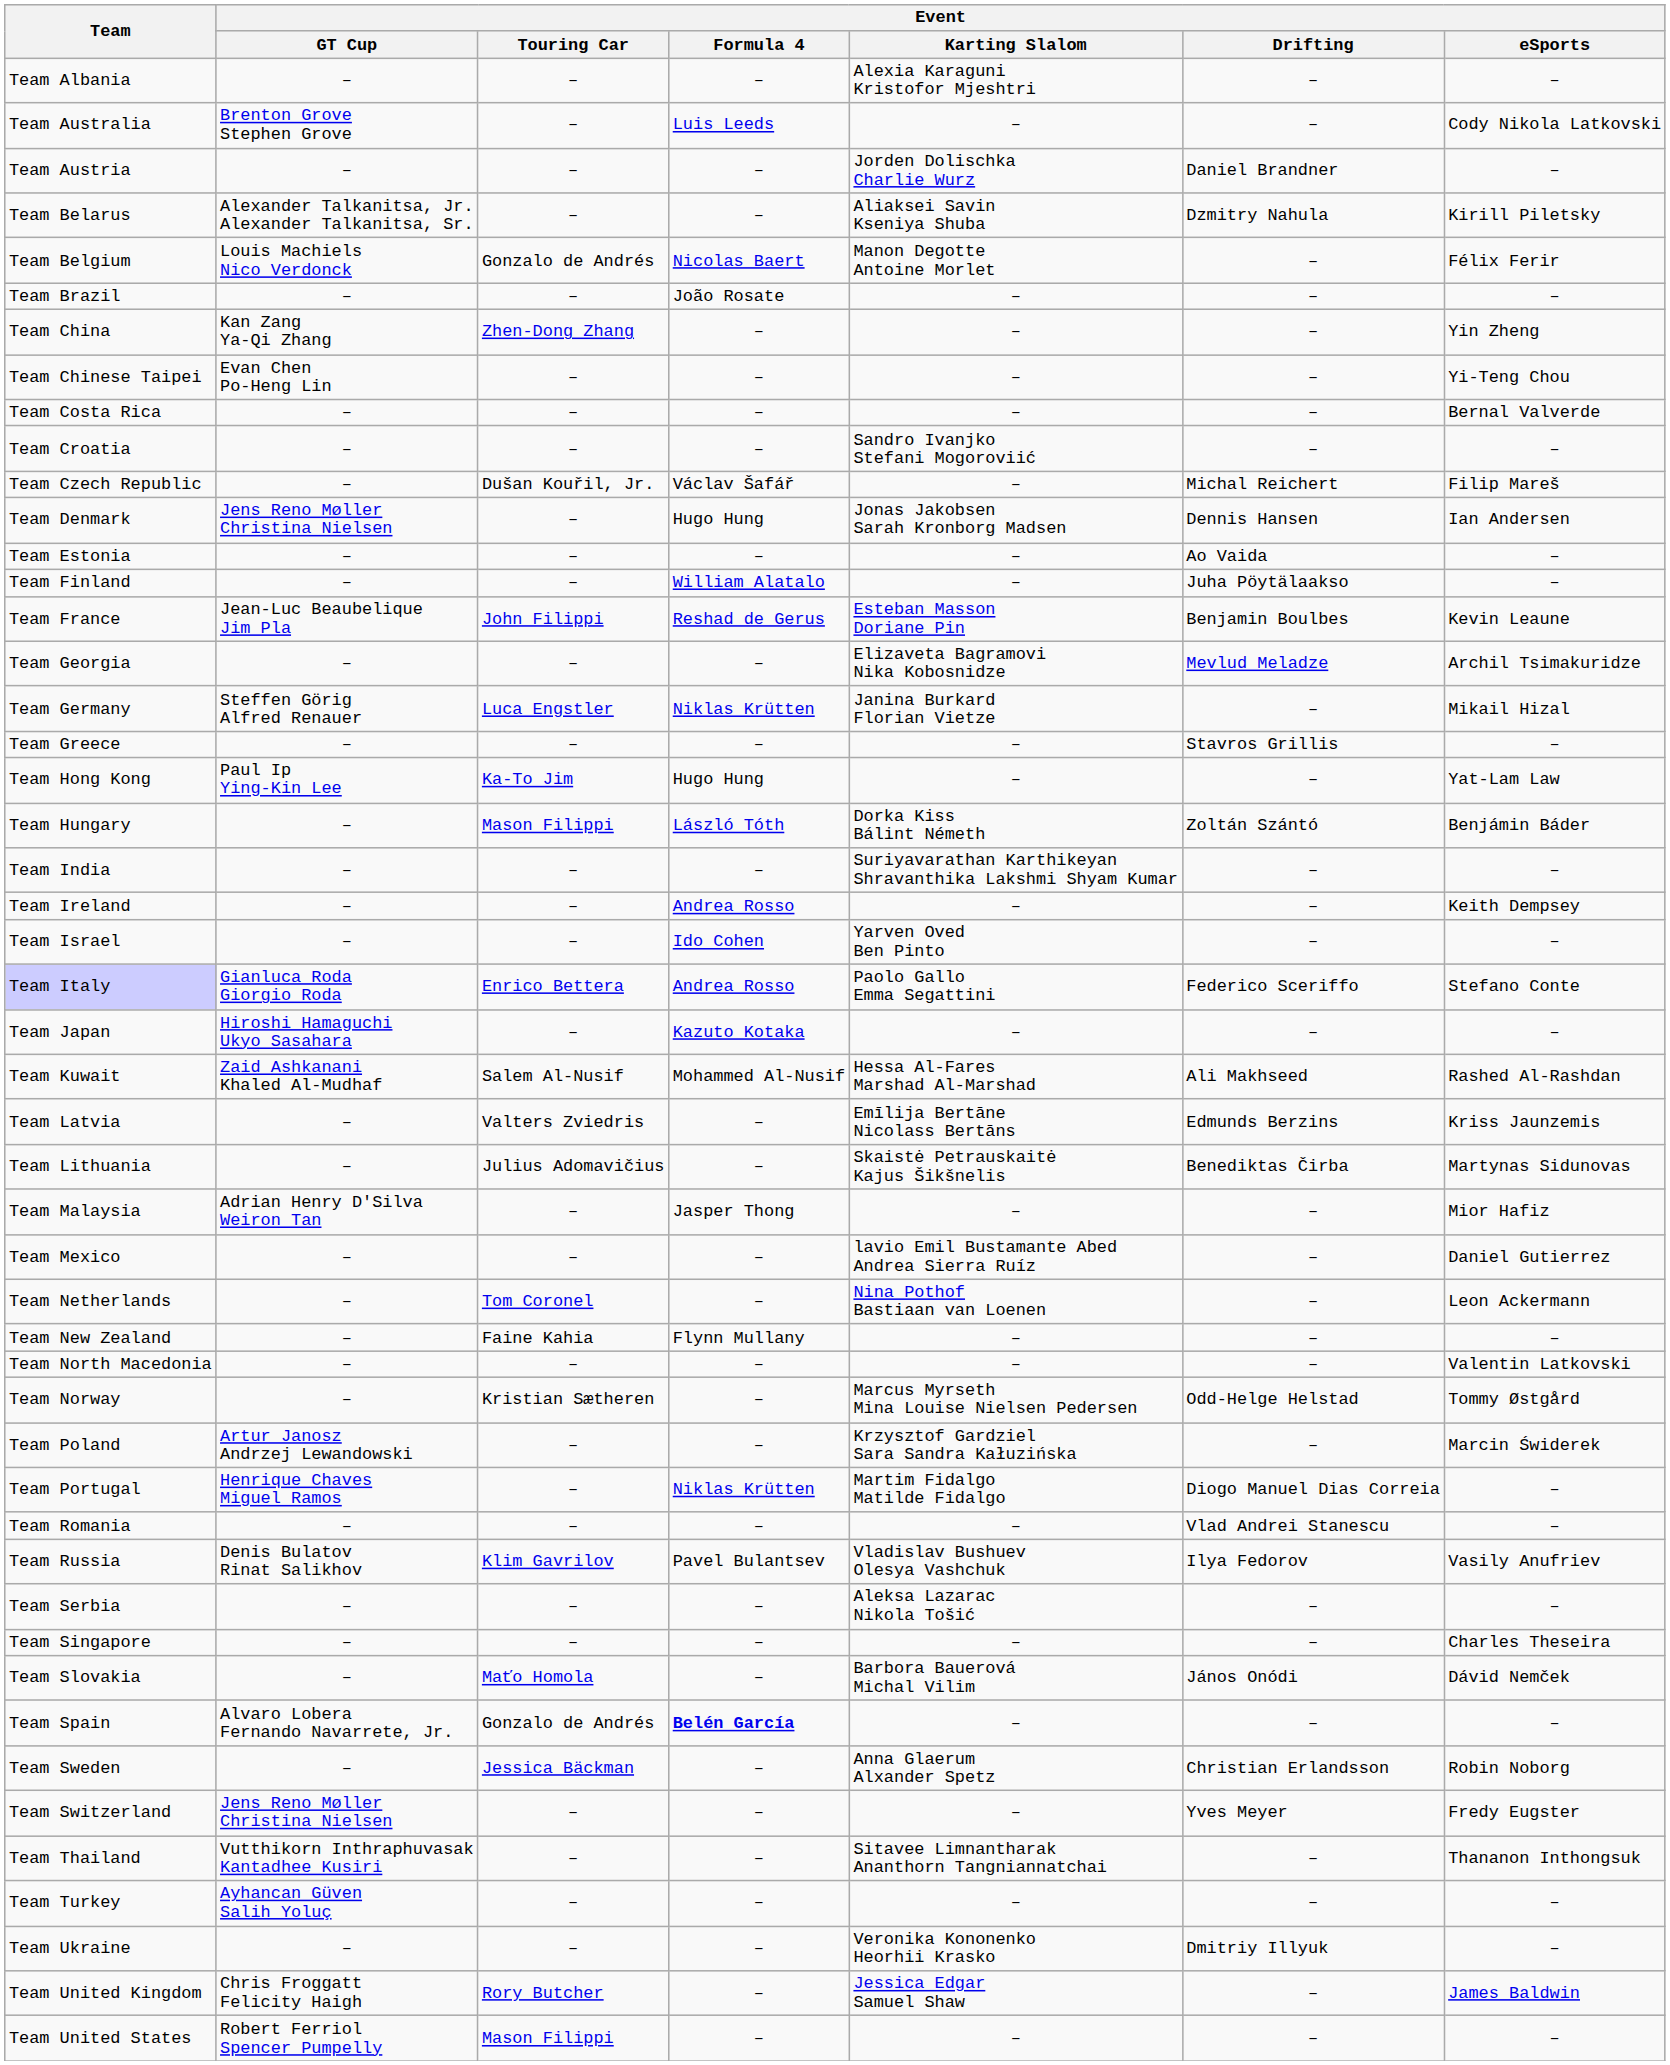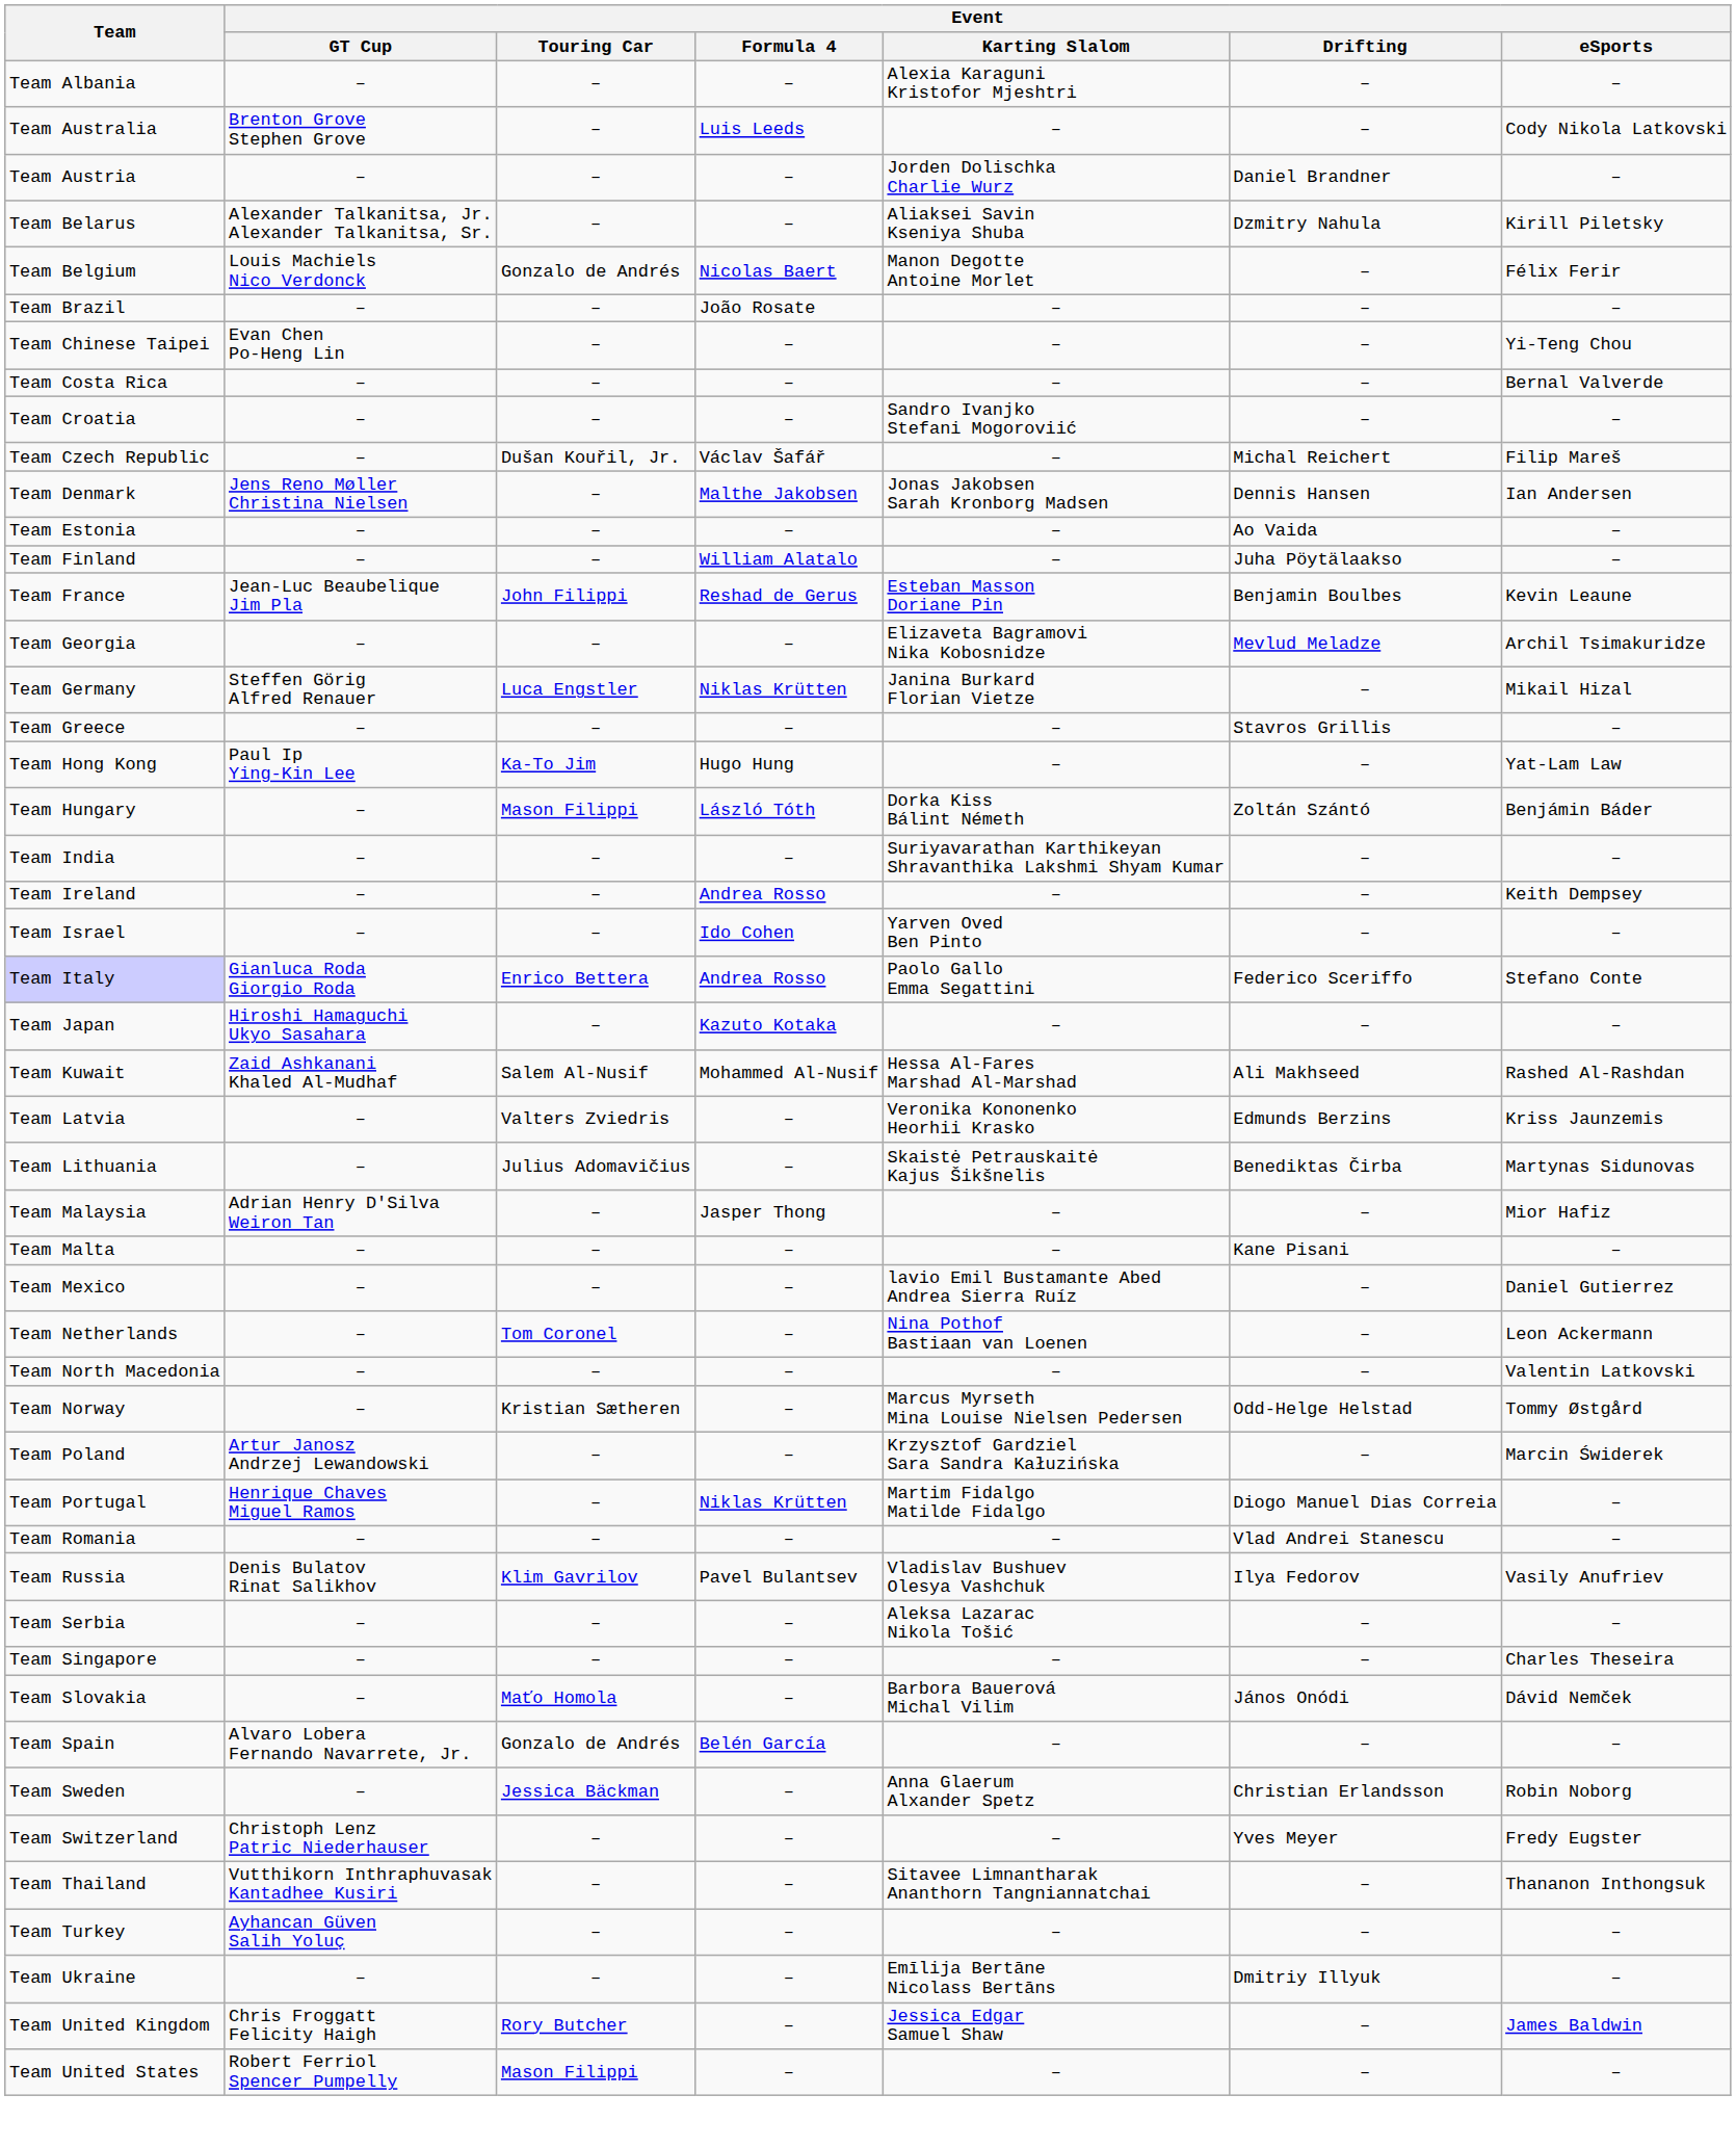- row: Team China | Kan Zang Ya-Qi Zhang | Zhen-Dong Zhang | – | – | – | Yin Zheng
Team Denmark | Event / Formula 4: Hugo Hung -> Malthe Jakobsen
Team Latvia | Event / Karting Slalom: Emīlija Bertāne Nicolass Bertāns -> Veronika Kononenko Heorhii Krasko
+ row: Team Malta | – | – | – | – | Kane Pisani | –
- row: Team New Zealand | – | Faine Kahia | Flynn Mullany | – | – | –
Team Spain | Event / Formula 4: bold -> normal
Team Switzerland | Event / GT Cup: Jens Reno Møller Christina Nielsen -> Christoph Lenz Patric Niederhauser
Team Ukraine | Event / Karting Slalom: Veronika Kononenko Heorhii Krasko -> Emīlija Bertāne Nicolass Bertāns
